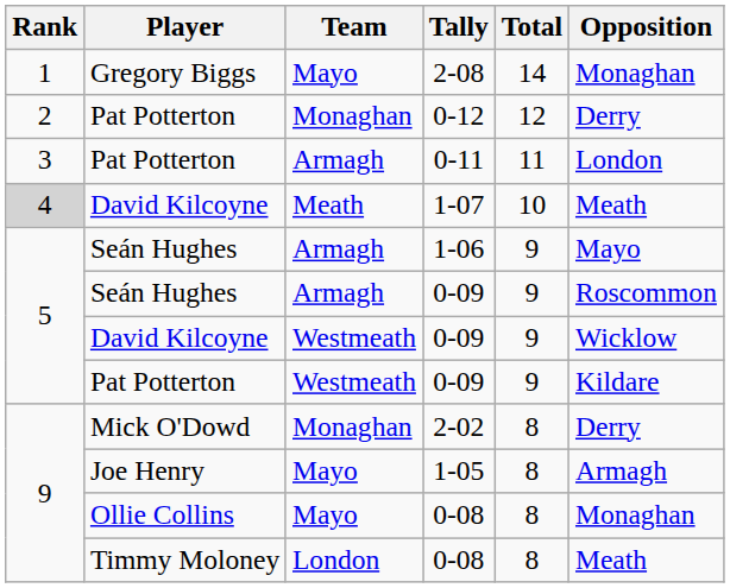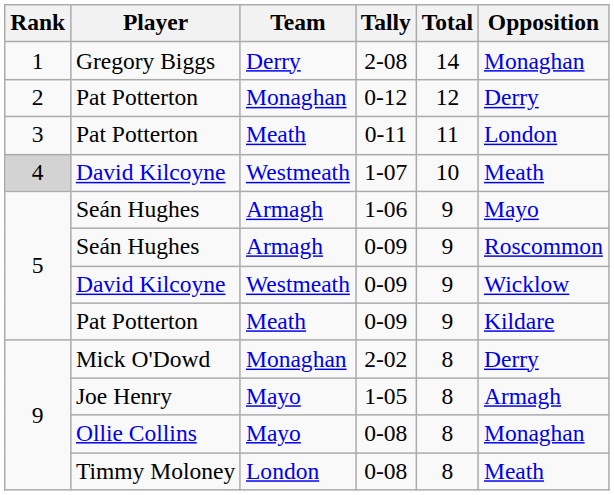2-08 | Team: Mayo -> Derry
0-11 | Team: Armagh -> Meath
1-07 | Team: Meath -> Westmeath
Pat Potterton / 0-09 | Team: Westmeath -> Meath
